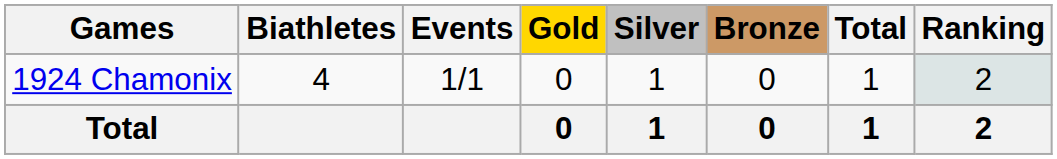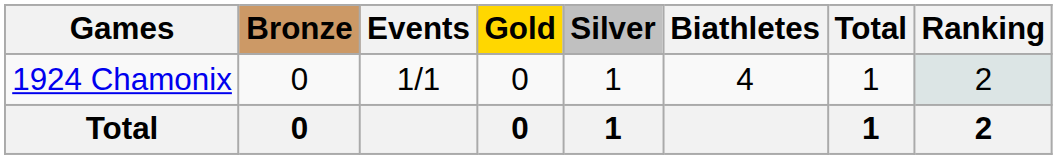columns swapped: Biathletes <-> Bronze
